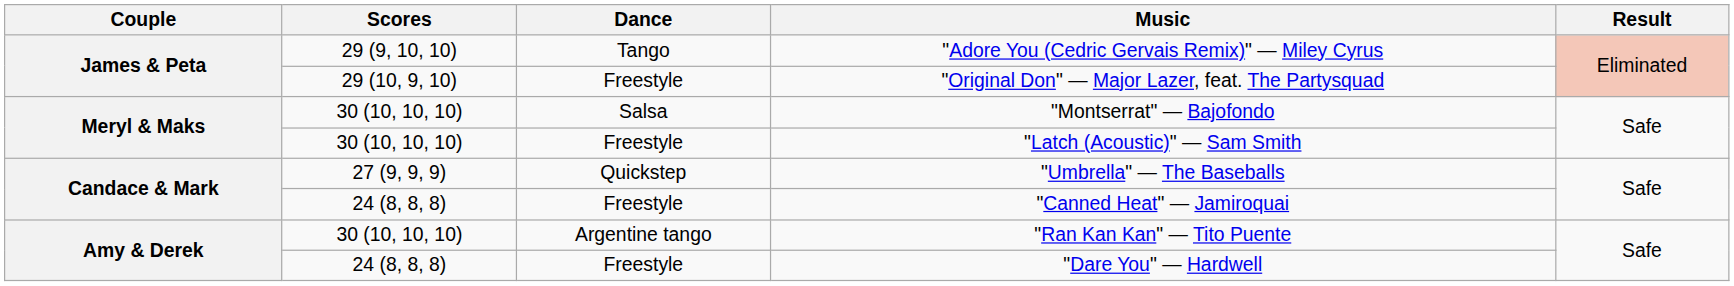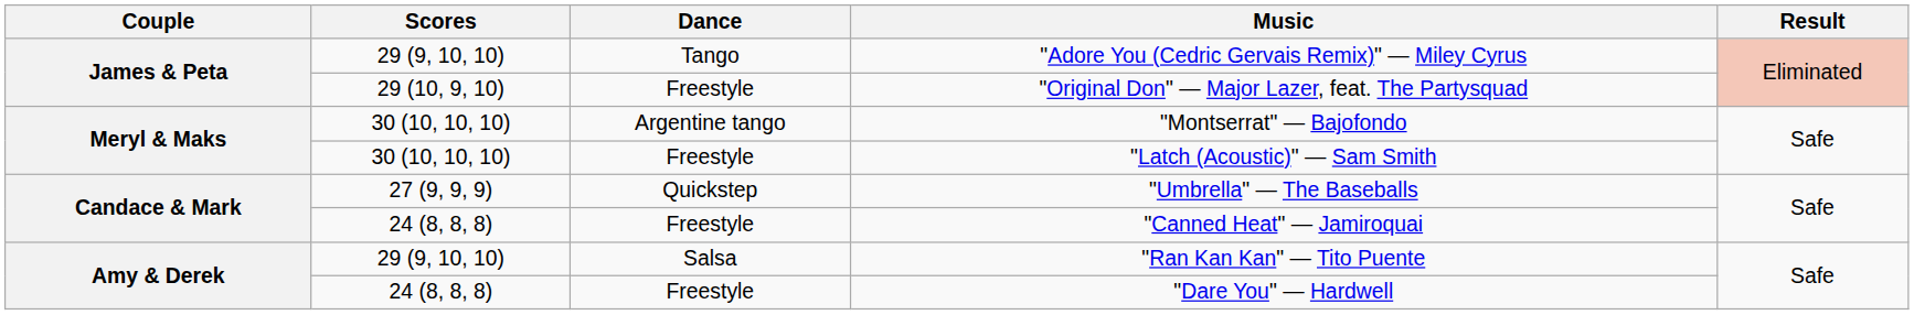"Montserrat" — Bajofondo | Dance: Salsa -> Argentine tango
"Ran Kan Kan" — Tito Puente | Scores: 30 (10, 10, 10) -> 29 (9, 10, 10)
"Ran Kan Kan" — Tito Puente | Dance: Argentine tango -> Salsa
